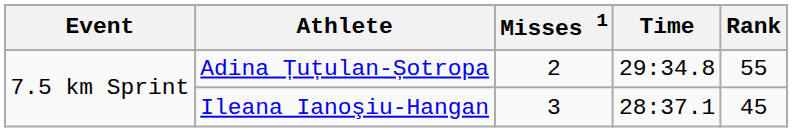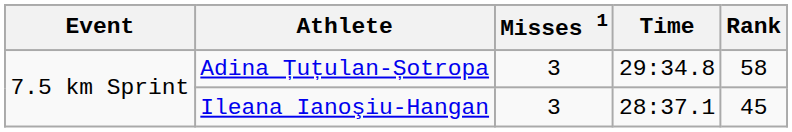Adina Țuțulan-Șotropa | Misses 1: 2 -> 3
Adina Țuțulan-Șotropa | Rank: 55 -> 58
